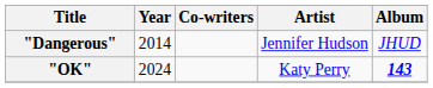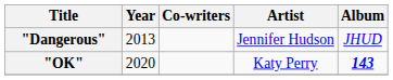"Dangerous" | Year: 2014 -> 2013
"OK" | Year: 2024 -> 2020
